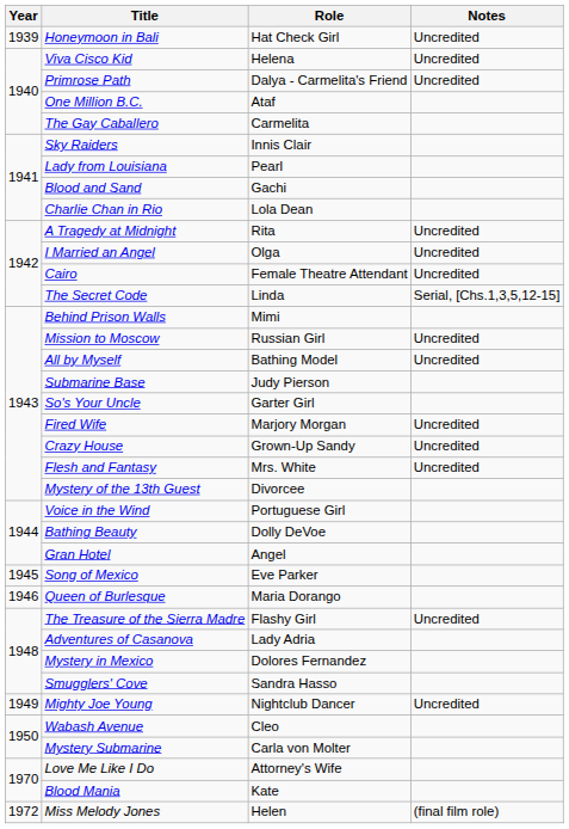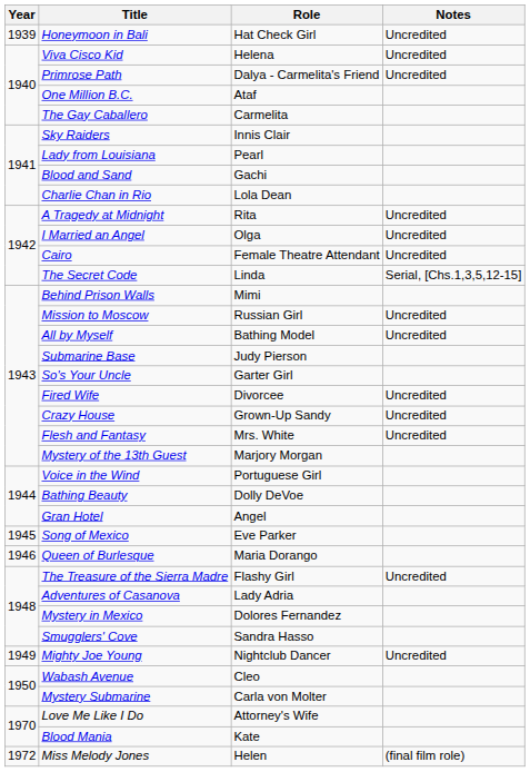Fired Wife | Role: Marjory Morgan -> Divorcee
Mystery of the 13th Guest | Role: Divorcee -> Marjory Morgan
